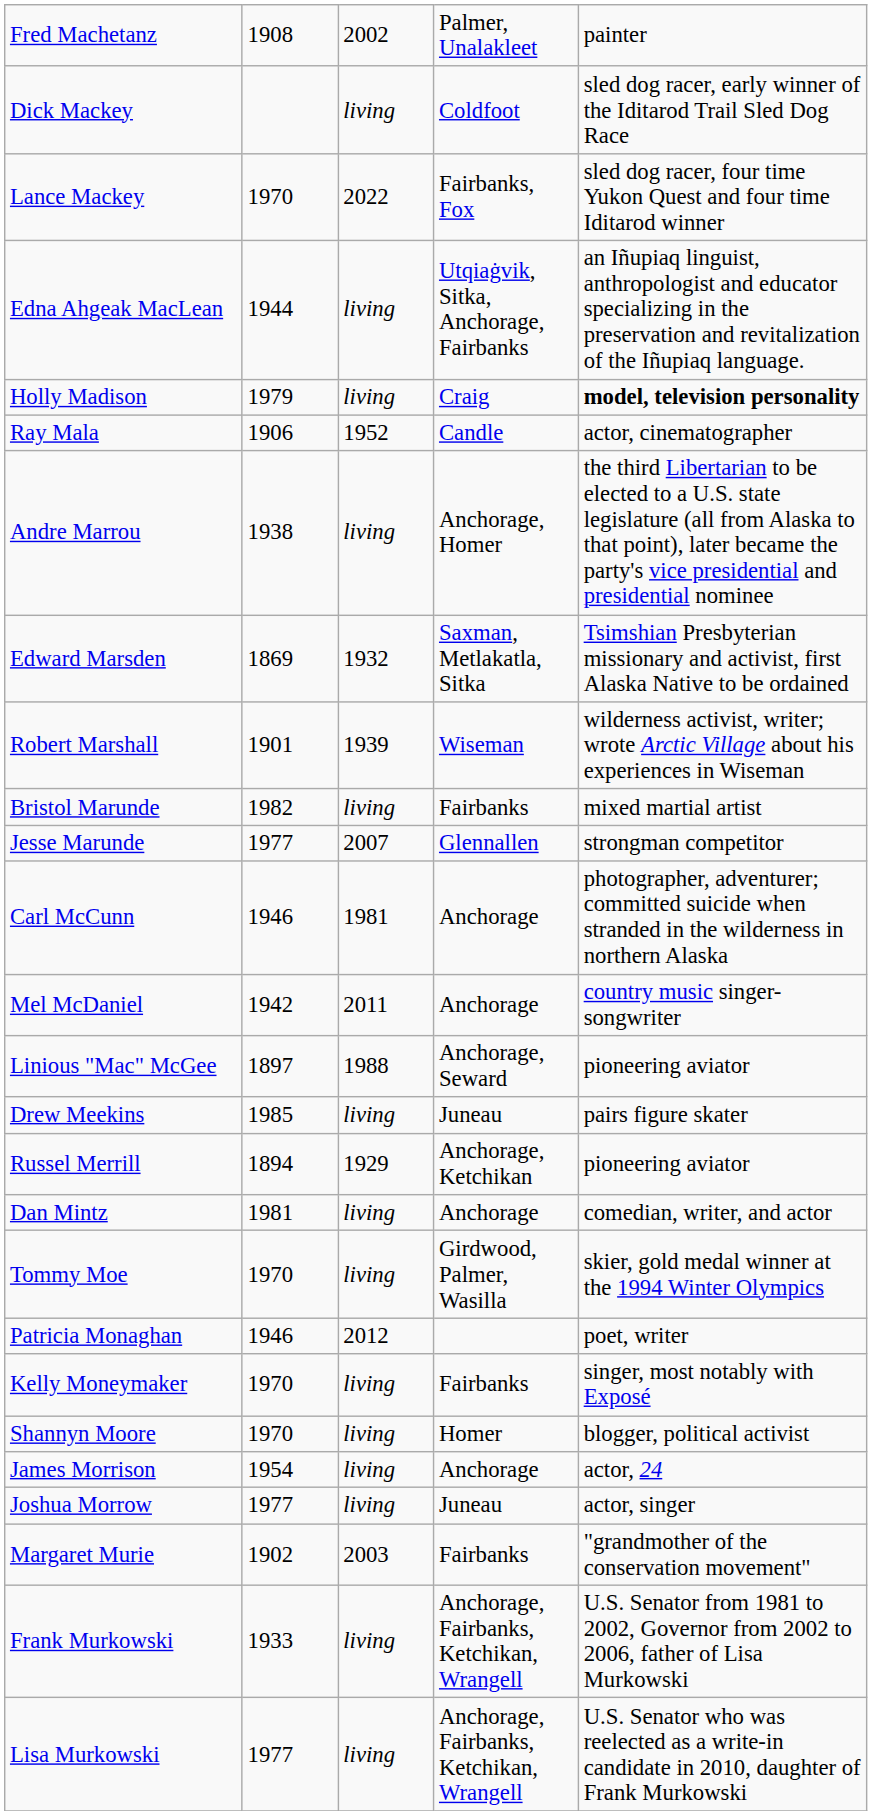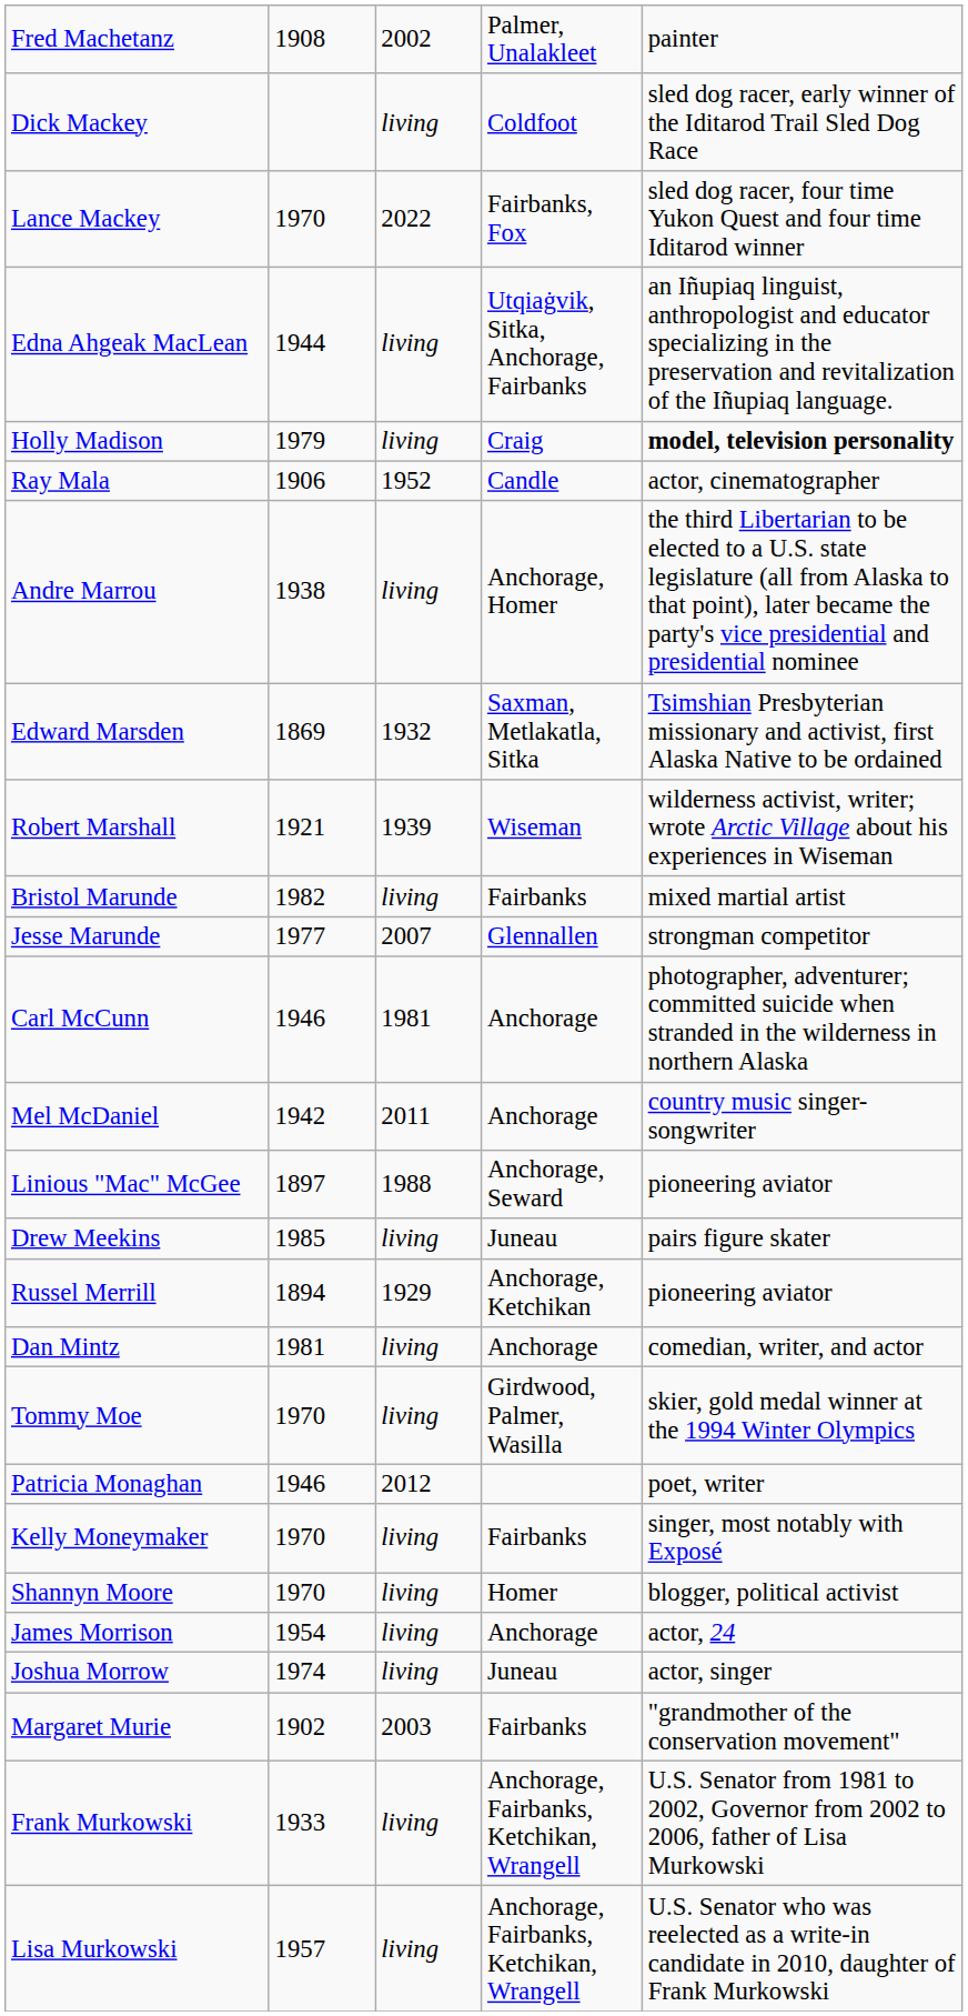Robert Marshall | column 2: 1901 -> 1921
Joshua Morrow | column 2: 1977 -> 1974
Lisa Murkowski | column 2: 1977 -> 1957
